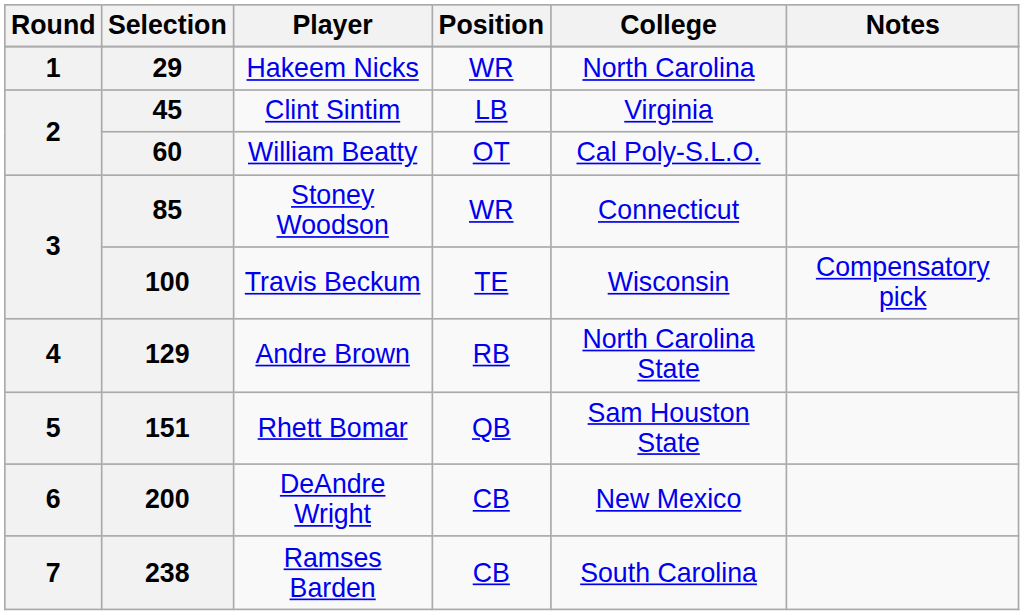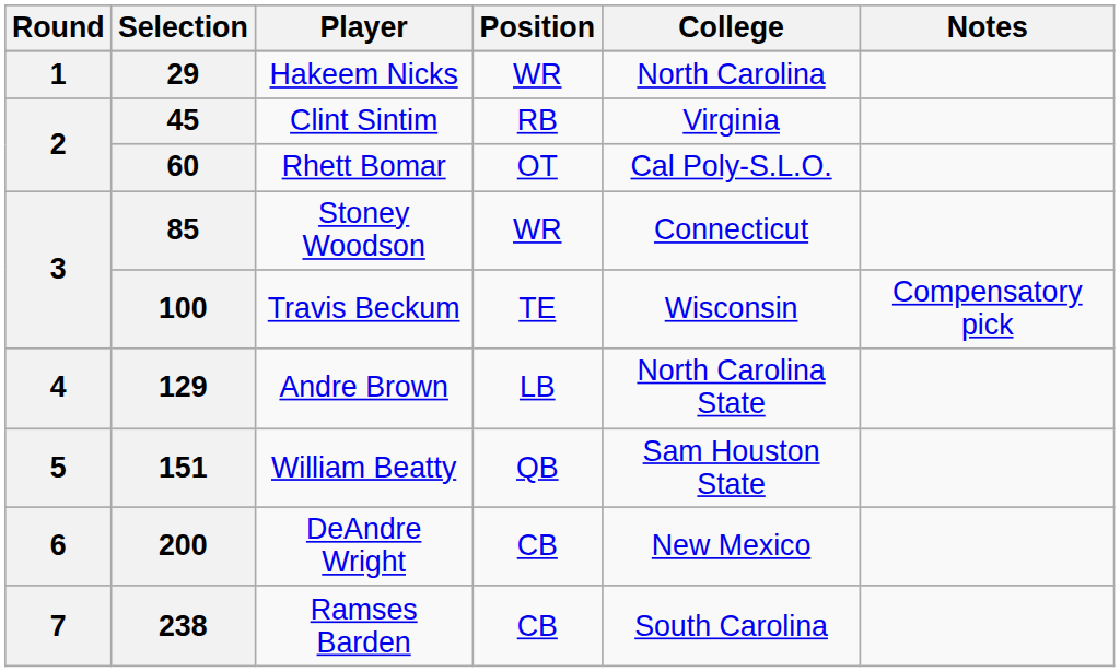45 | Position: LB -> RB
60 | Player: William Beatty -> Rhett Bomar
129 | Position: RB -> LB
151 | Player: Rhett Bomar -> William Beatty
